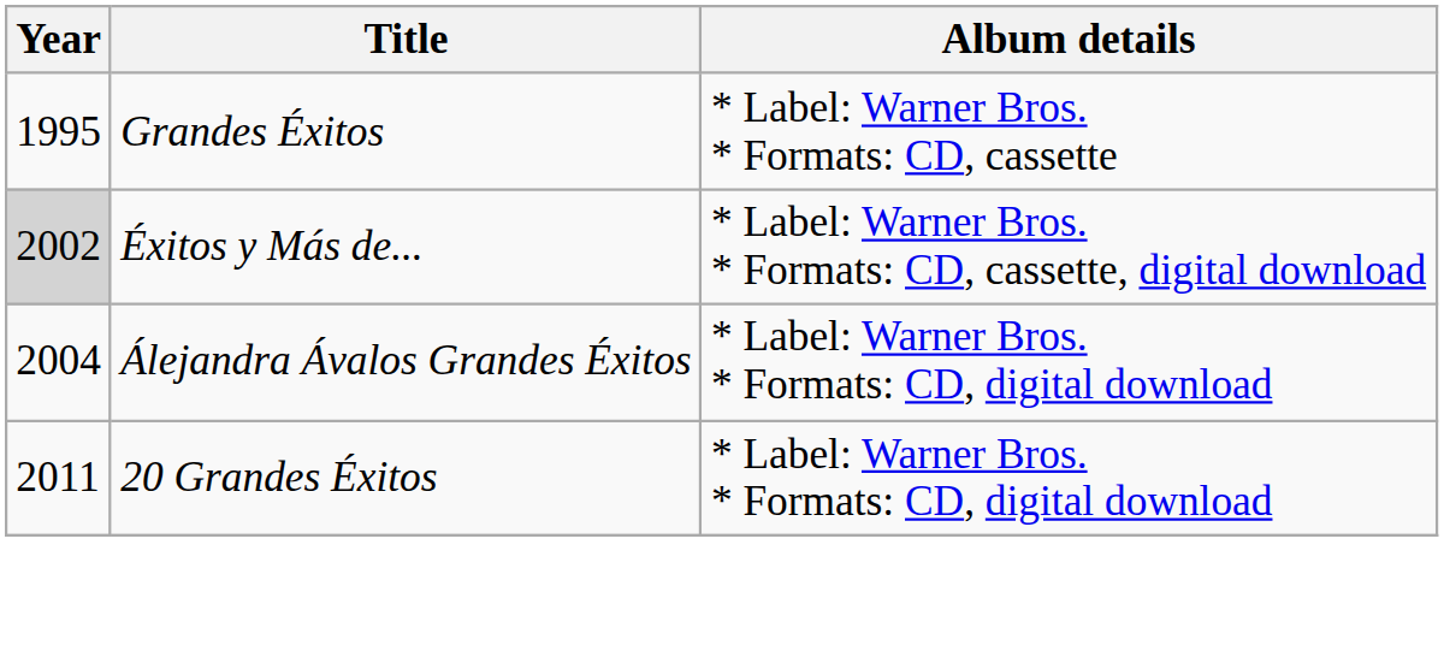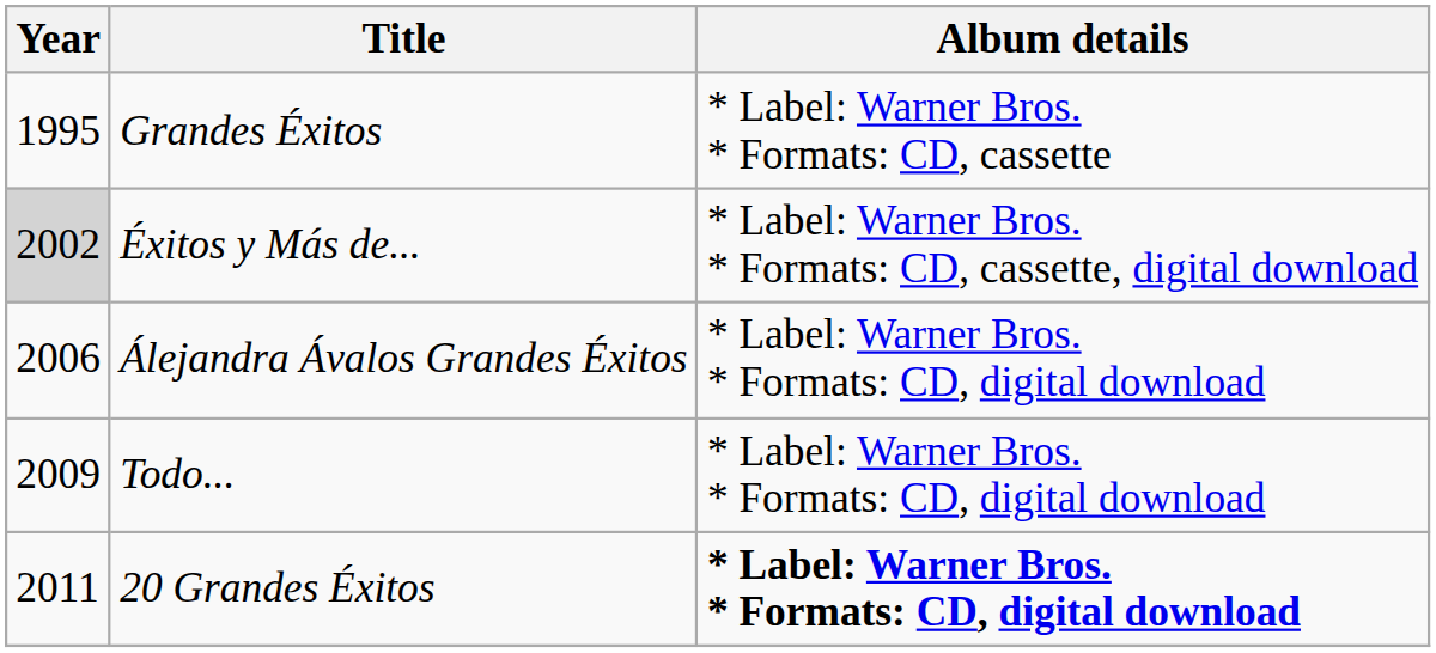Álejandra Ávalos Grandes Éxitos | Year: 2004 -> 2006
+ row: 2009 | Todo... | * Label: Warner Bros. * Formats: CD, digital download
20 Grandes Éxitos | Album details: normal -> bold
